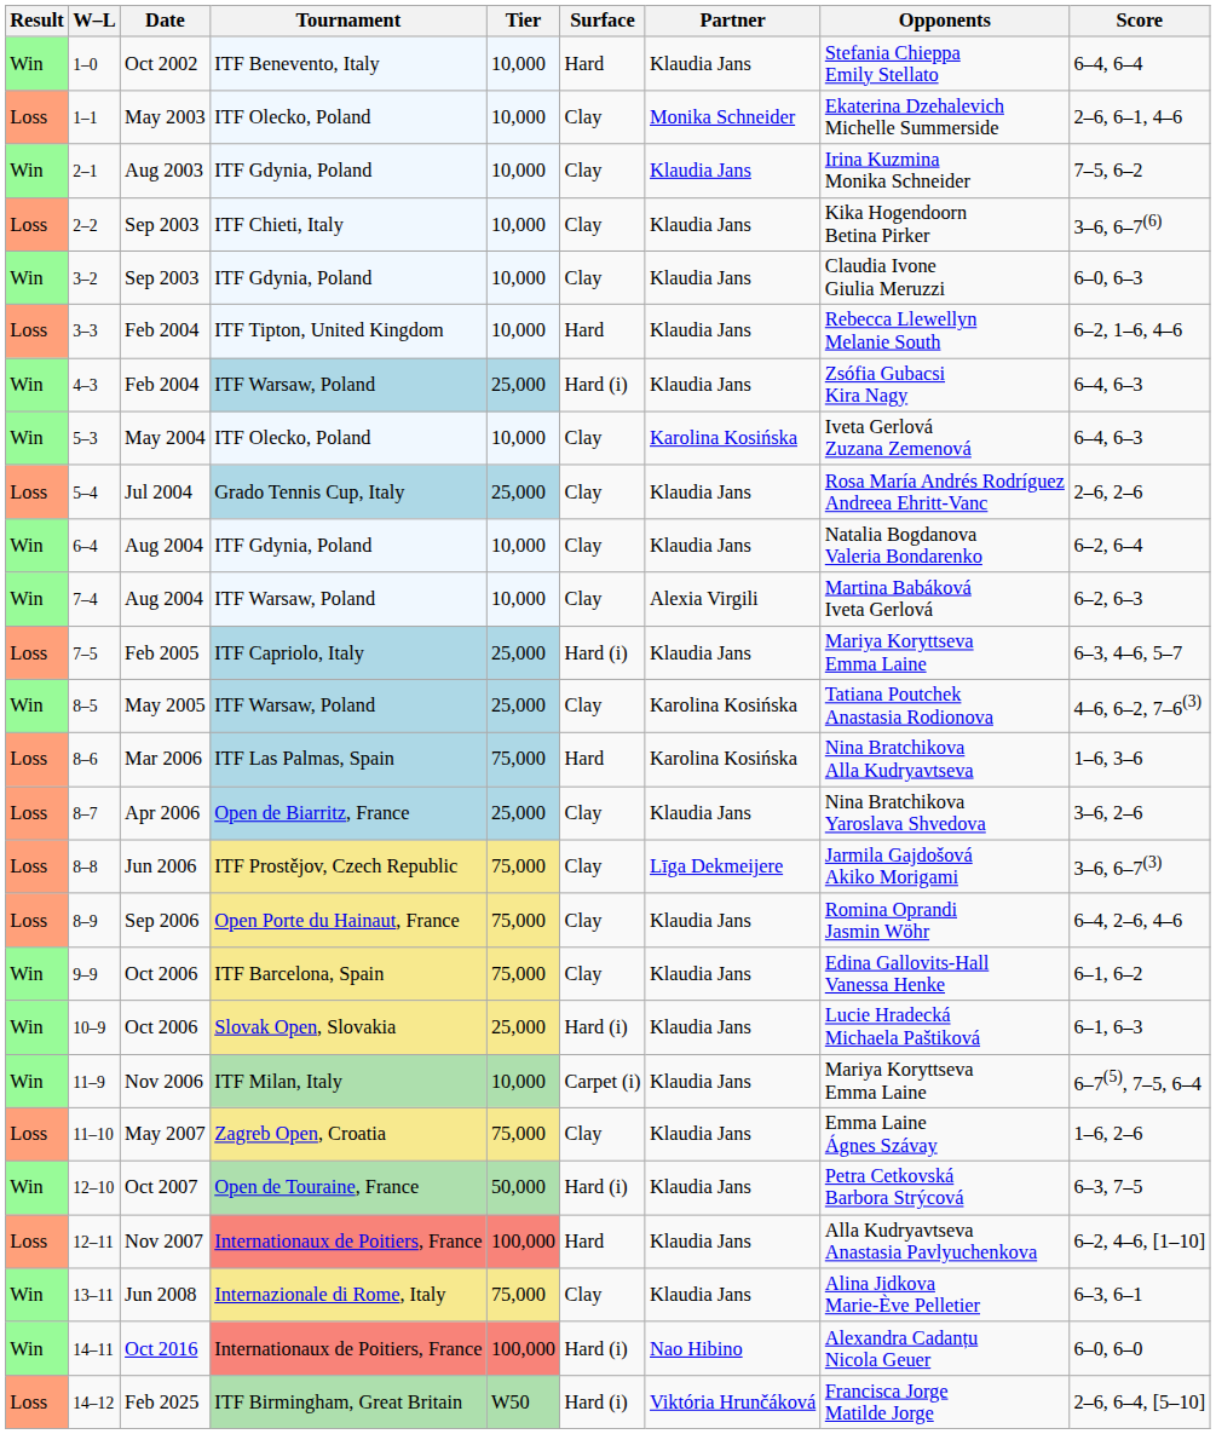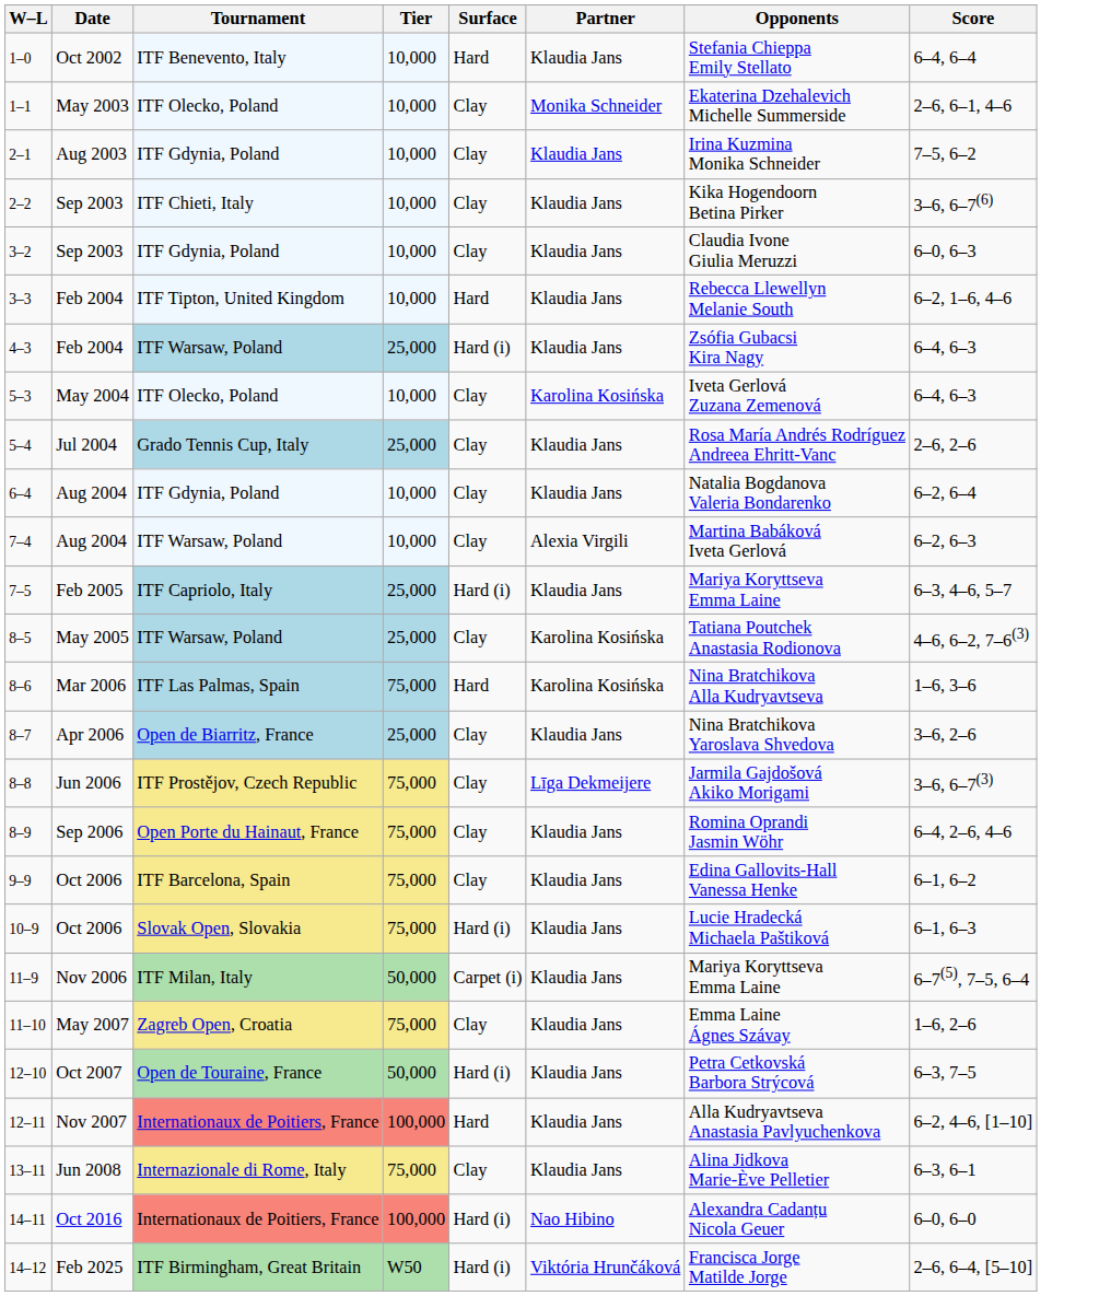- column: Result | Win | Loss | Win | Loss | Win | Loss | Win | Win | Loss | Win | Win | Loss | Win | Loss | Loss | Loss | Loss | Win | Win | Win | Loss | Win | Loss | Win | Win | Loss
10–9 | Tier: 25,000 -> 75,000
11–9 | Tier: 10,000 -> 50,000
